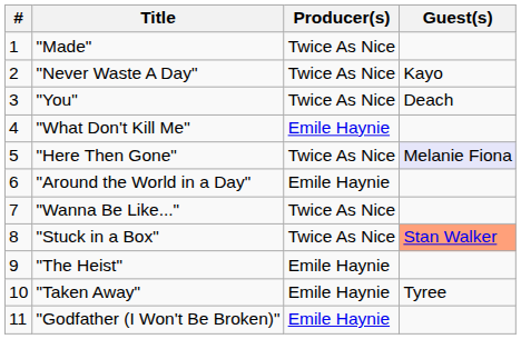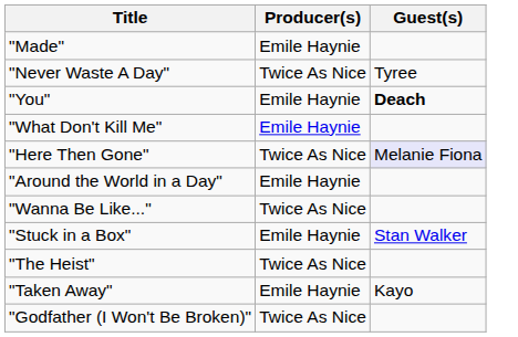- column: # | 1 | 2 | 3 | 4 | 5 | 6 | 7 | 8 | 9 | 10 | 11
"Made" | Producer(s): Twice As Nice -> Emile Haynie
"Never Waste A Day" | Guest(s): Kayo -> Tyree
"You" | Producer(s): Twice As Nice -> Emile Haynie
"You" | Guest(s): normal -> bold
"Stuck in a Box" | Producer(s): Twice As Nice -> Emile Haynie
"Stuck in a Box" | Guest(s): lightsalmon background -> no background
"The Heist" | Producer(s): Emile Haynie -> Twice As Nice
"Taken Away" | Guest(s): Tyree -> Kayo
"Godfather (I Won't Be Broken)" | Producer(s): Emile Haynie -> Twice As Nice
